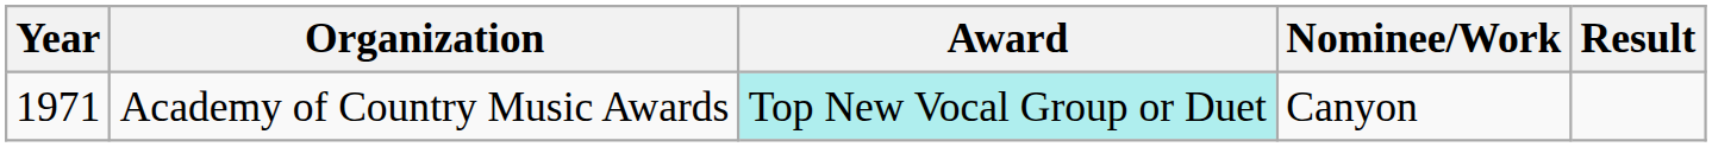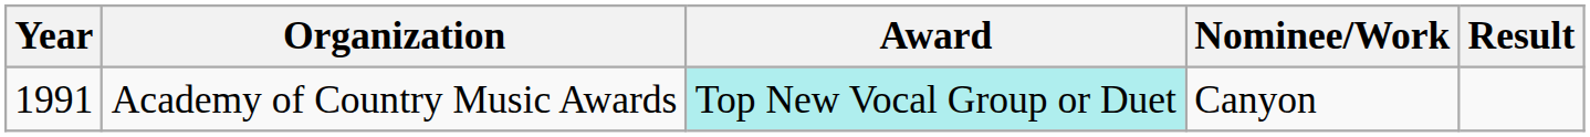Academy of Country Music Awards | Year: 1971 -> 1991
